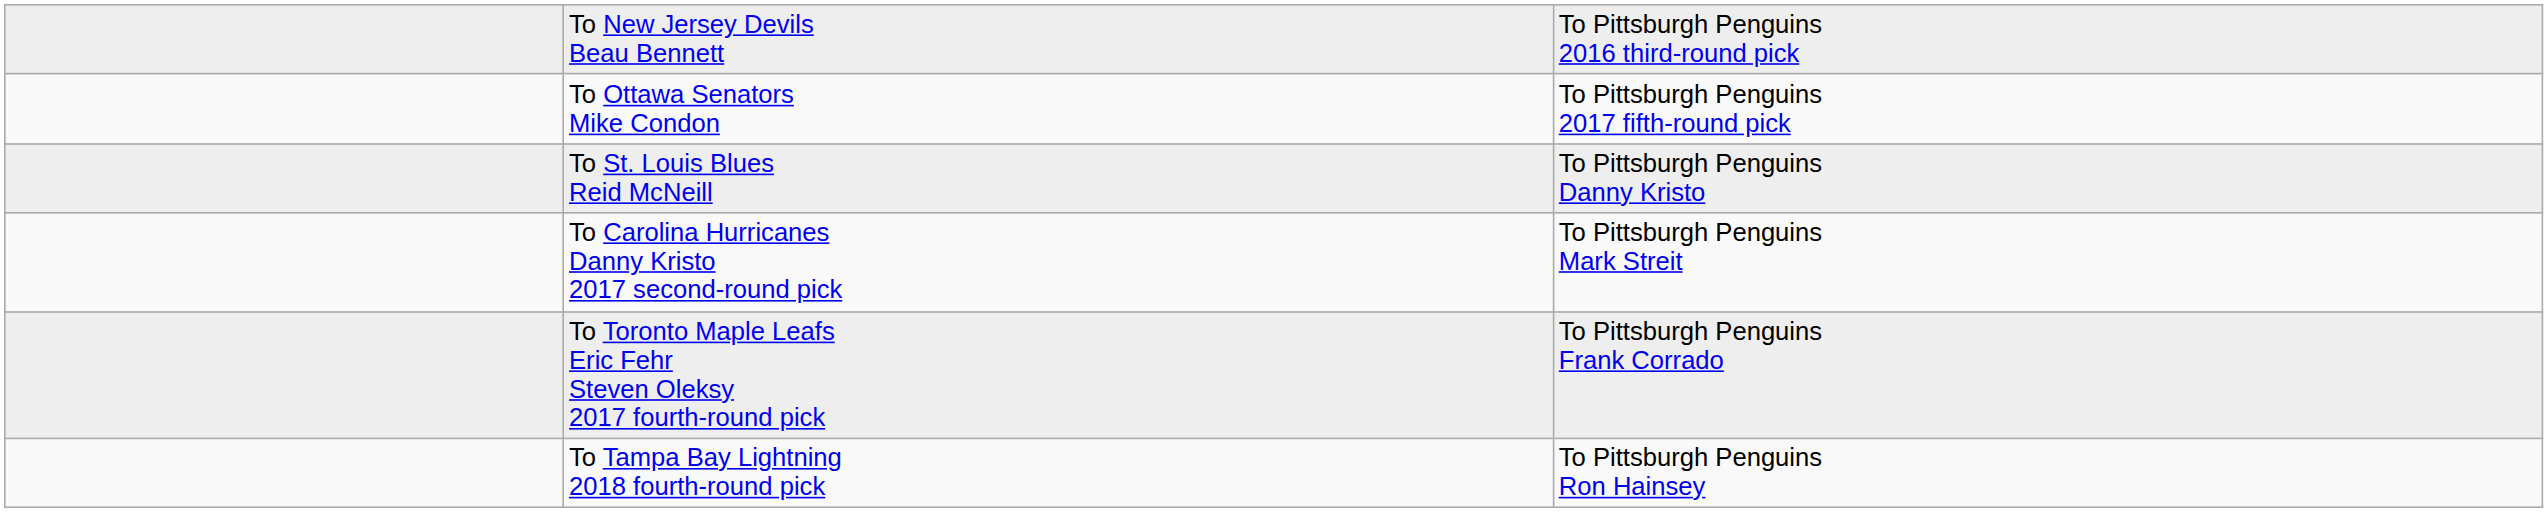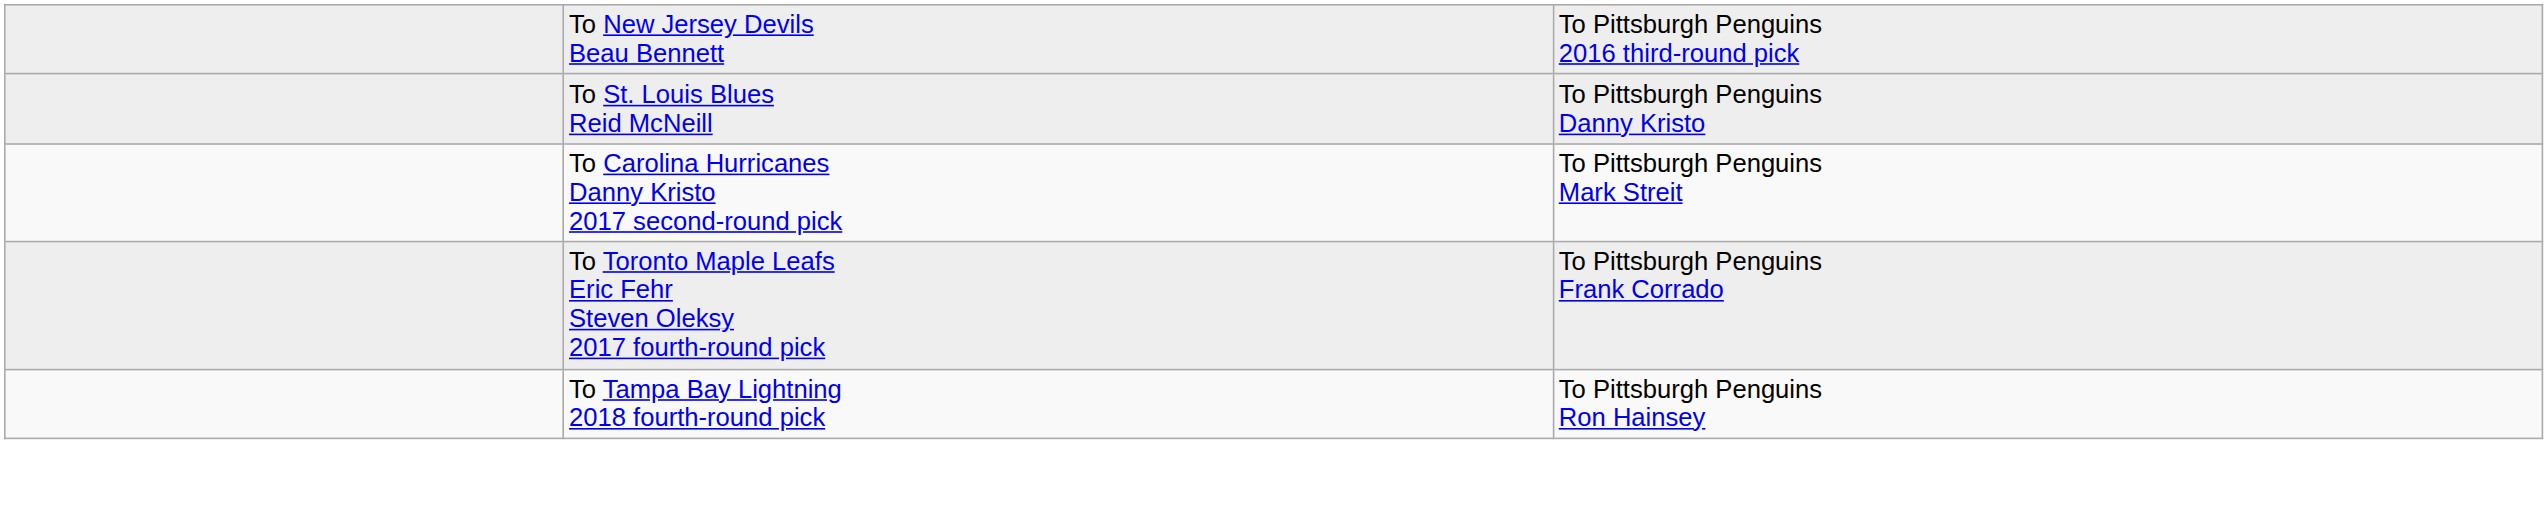- row: To Ottawa Senators Mike Condon | To Pittsburgh Penguins 2017 fifth-round pick
